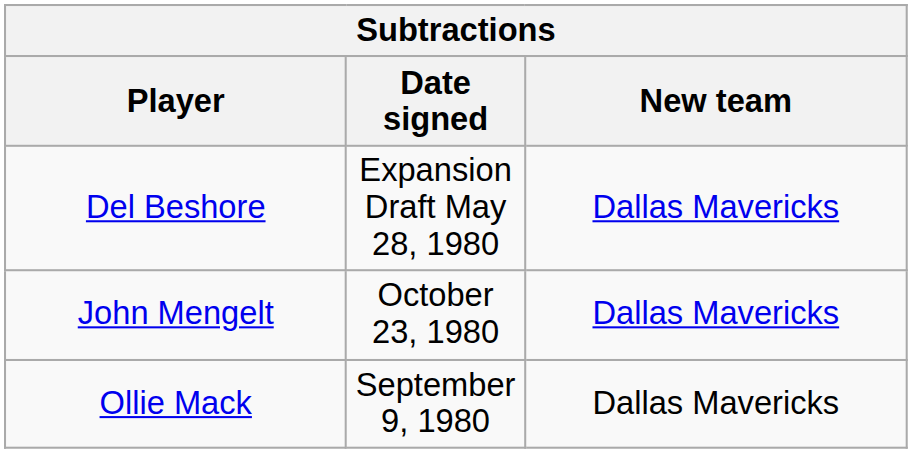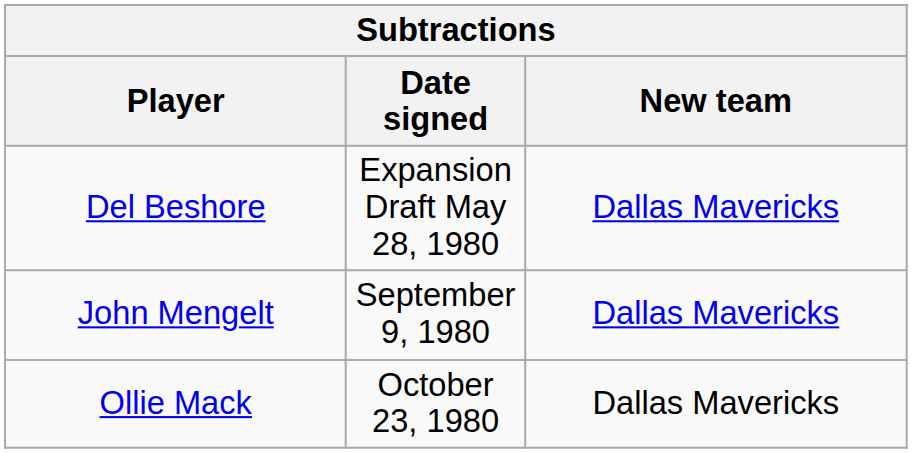John Mengelt | Date signed: October 23, 1980 -> September 9, 1980
Ollie Mack | Date signed: September 9, 1980 -> October 23, 1980
